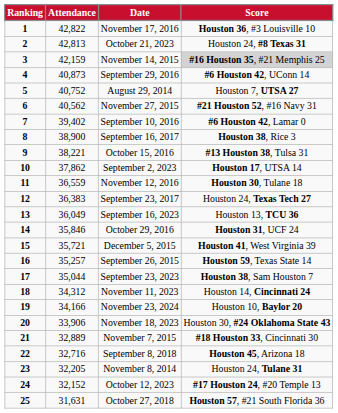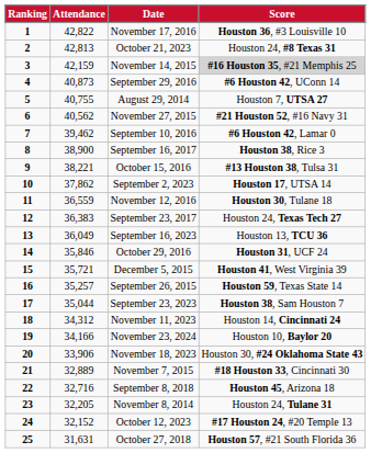August 29, 2014 | Attendance: 40,752 -> 40,755
September 10, 2016 | Attendance: 39,402 -> 39,462
